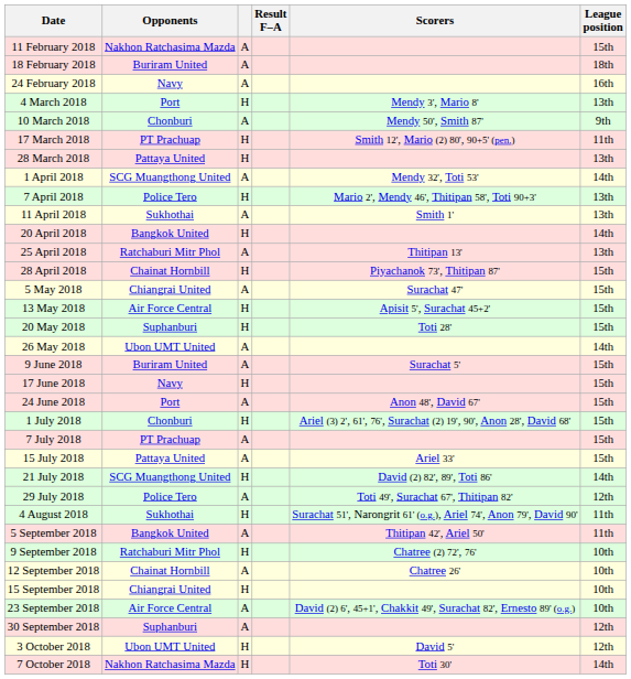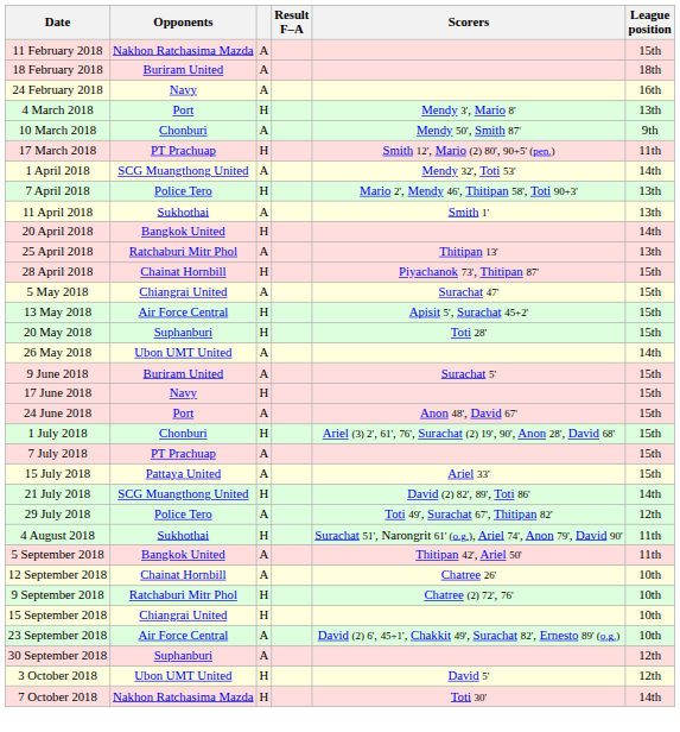- row: 28 March 2018 | Pattaya United | H | 13th
rows swapped: 9 September 2018 <-> 12 September 2018
